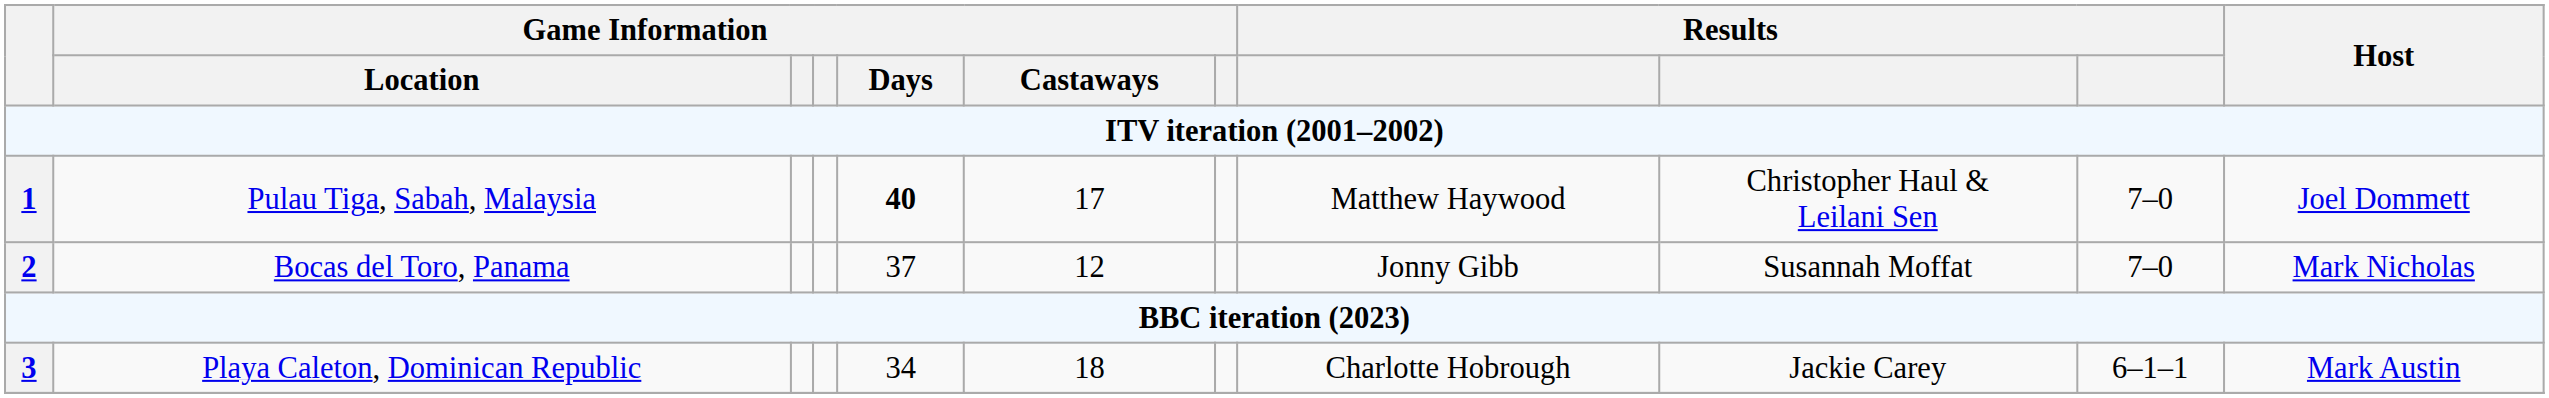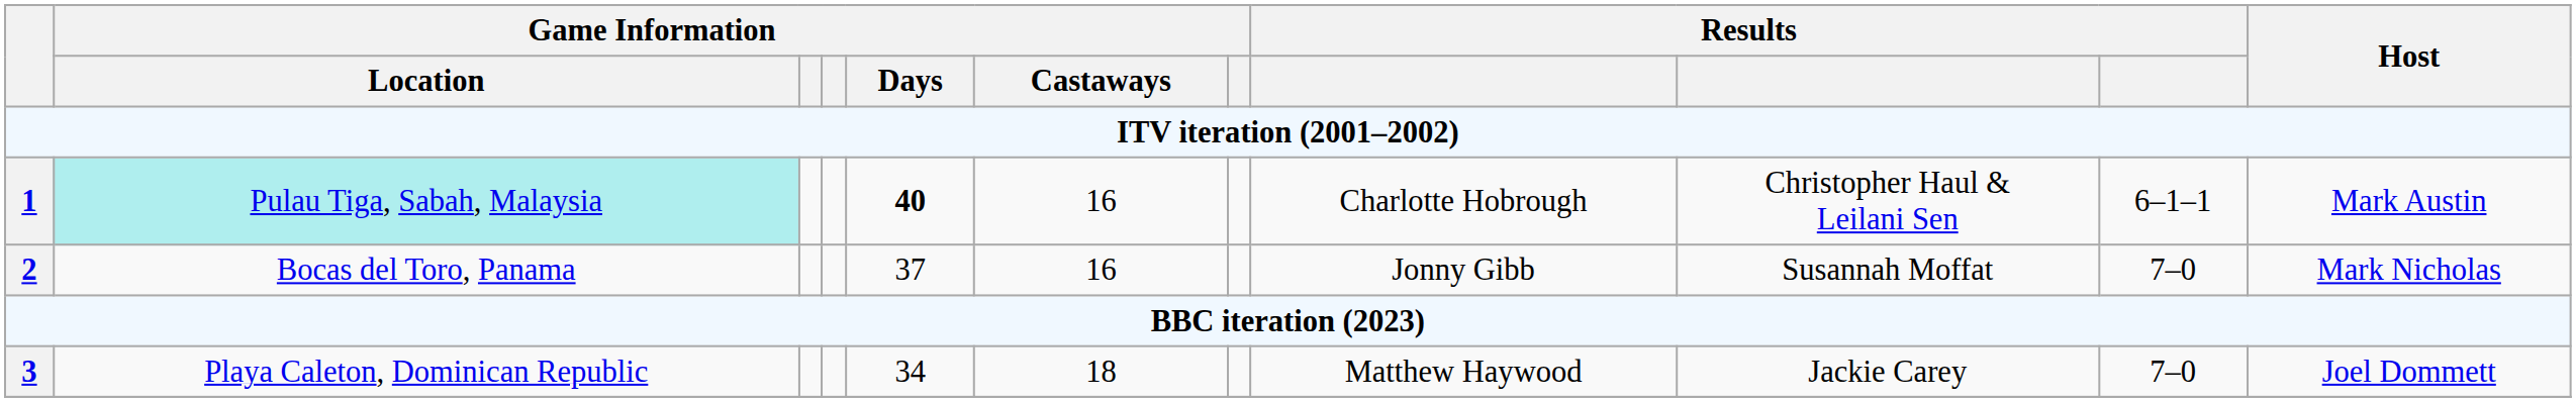1 | Game Information / Location: no background -> paleturquoise background
1 | Game Information / Castaways: 17 -> 16
1 | column 8: Matthew Haywood -> Charlotte Hobrough
1 | column 10: 7–0 -> 6–1–1
1 | Host: Joel Dommett -> Mark Austin
2 | Game Information / Castaways: 12 -> 16
3 | column 8: Charlotte Hobrough -> Matthew Haywood
3 | column 10: 6–1–1 -> 7–0
3 | Host: Mark Austin -> Joel Dommett
